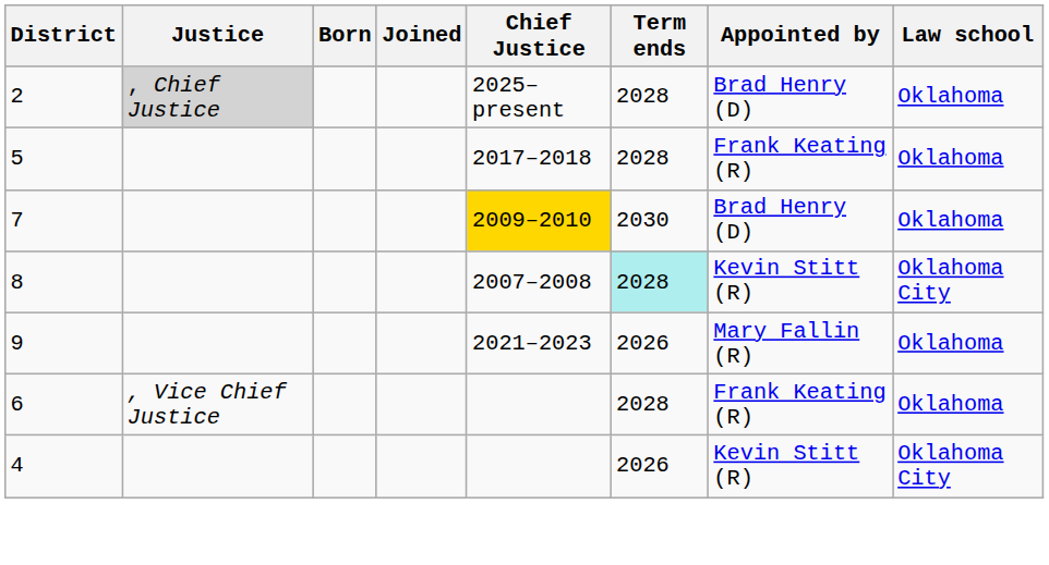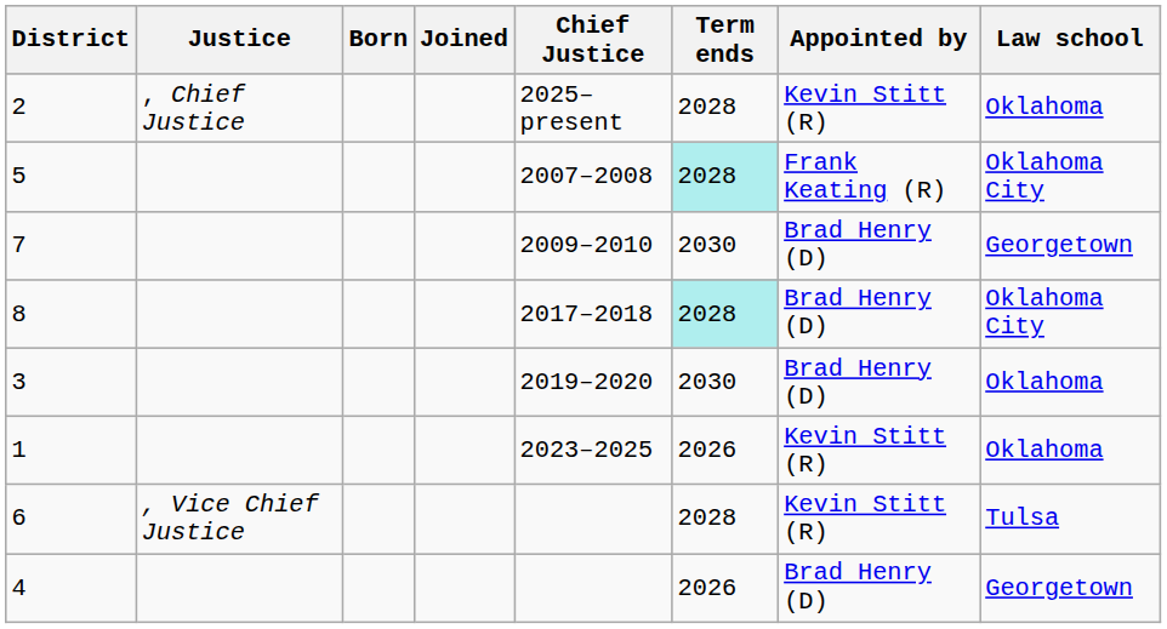2 | Justice: lightgrey background -> no background
2 | Appointed by: Brad Henry (D) -> Kevin Stitt (R)
5 | Chief Justice: 2017–2018 -> 2007–2008
5 | Term ends: no background -> paleturquoise background
5 | Law school: Oklahoma -> Oklahoma City
7 | Chief Justice: gold background -> no background
7 | Law school: Oklahoma -> Georgetown
8 | Chief Justice: 2007–2008 -> 2017–2018
8 | Appointed by: Kevin Stitt (R) -> Brad Henry (D)
+ row: 3 | 2019–2020 | 2030 | Brad Henry (D) | Oklahoma
- row: 9 | 2021–2023 | 2026 | Mary Fallin (R) | Oklahoma
+ row: 1 | 2023–2025 | 2026 | Kevin Stitt (R) | Oklahoma
6 | Appointed by: Frank Keating (R) -> Kevin Stitt (R)
6 | Law school: Oklahoma -> Tulsa
4 | Appointed by: Kevin Stitt (R) -> Brad Henry (D)
4 | Law school: Oklahoma City -> Georgetown
